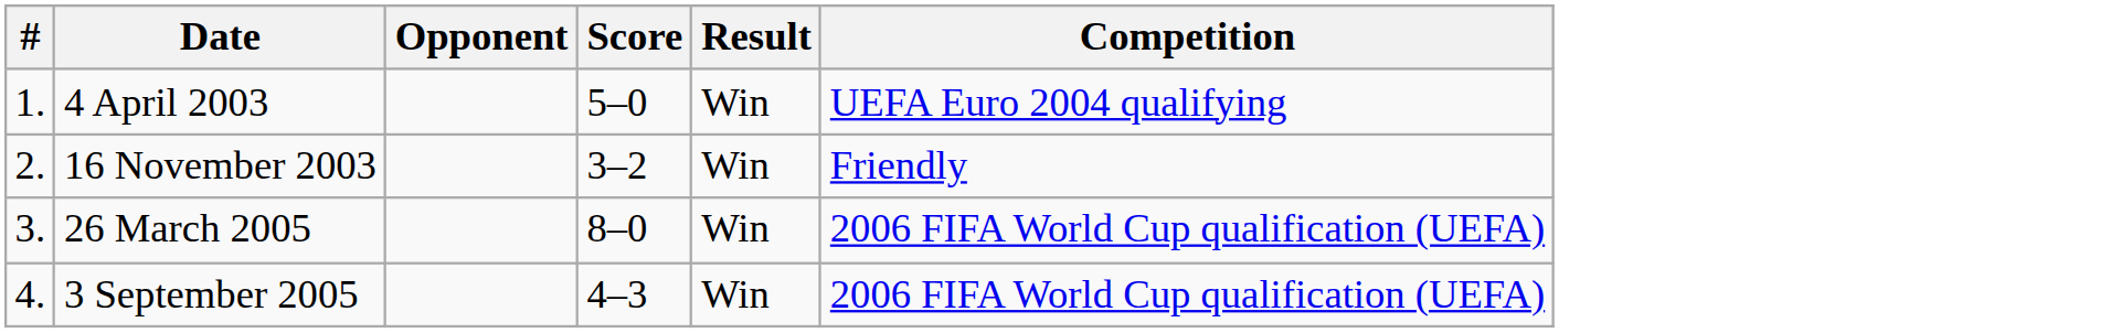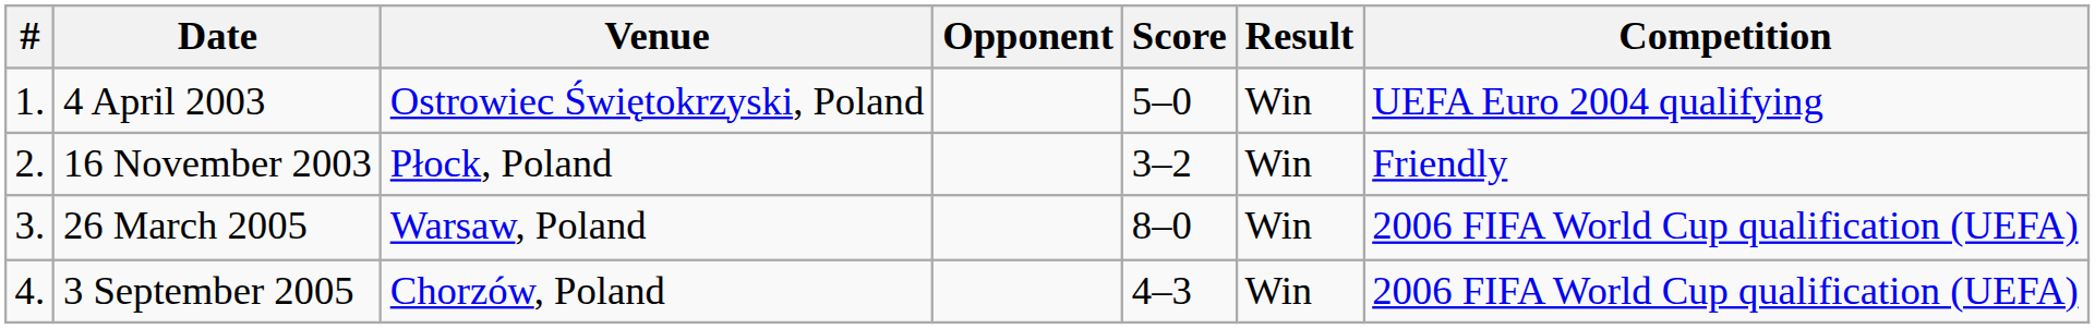+ column: Venue | Ostrowiec Świętokrzyski, Poland | Płock, Poland | Warsaw, Poland | Chorzów, Poland
